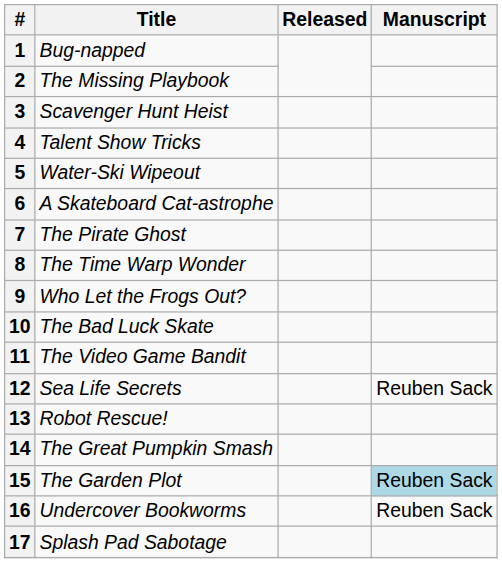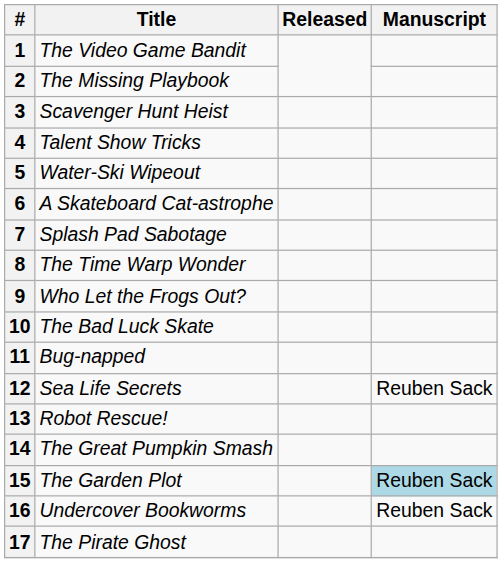1 | Title: Bug-napped -> The Video Game Bandit
7 | Title: The Pirate Ghost -> Splash Pad Sabotage
11 | Title: The Video Game Bandit -> Bug-napped
17 | Title: Splash Pad Sabotage -> The Pirate Ghost
